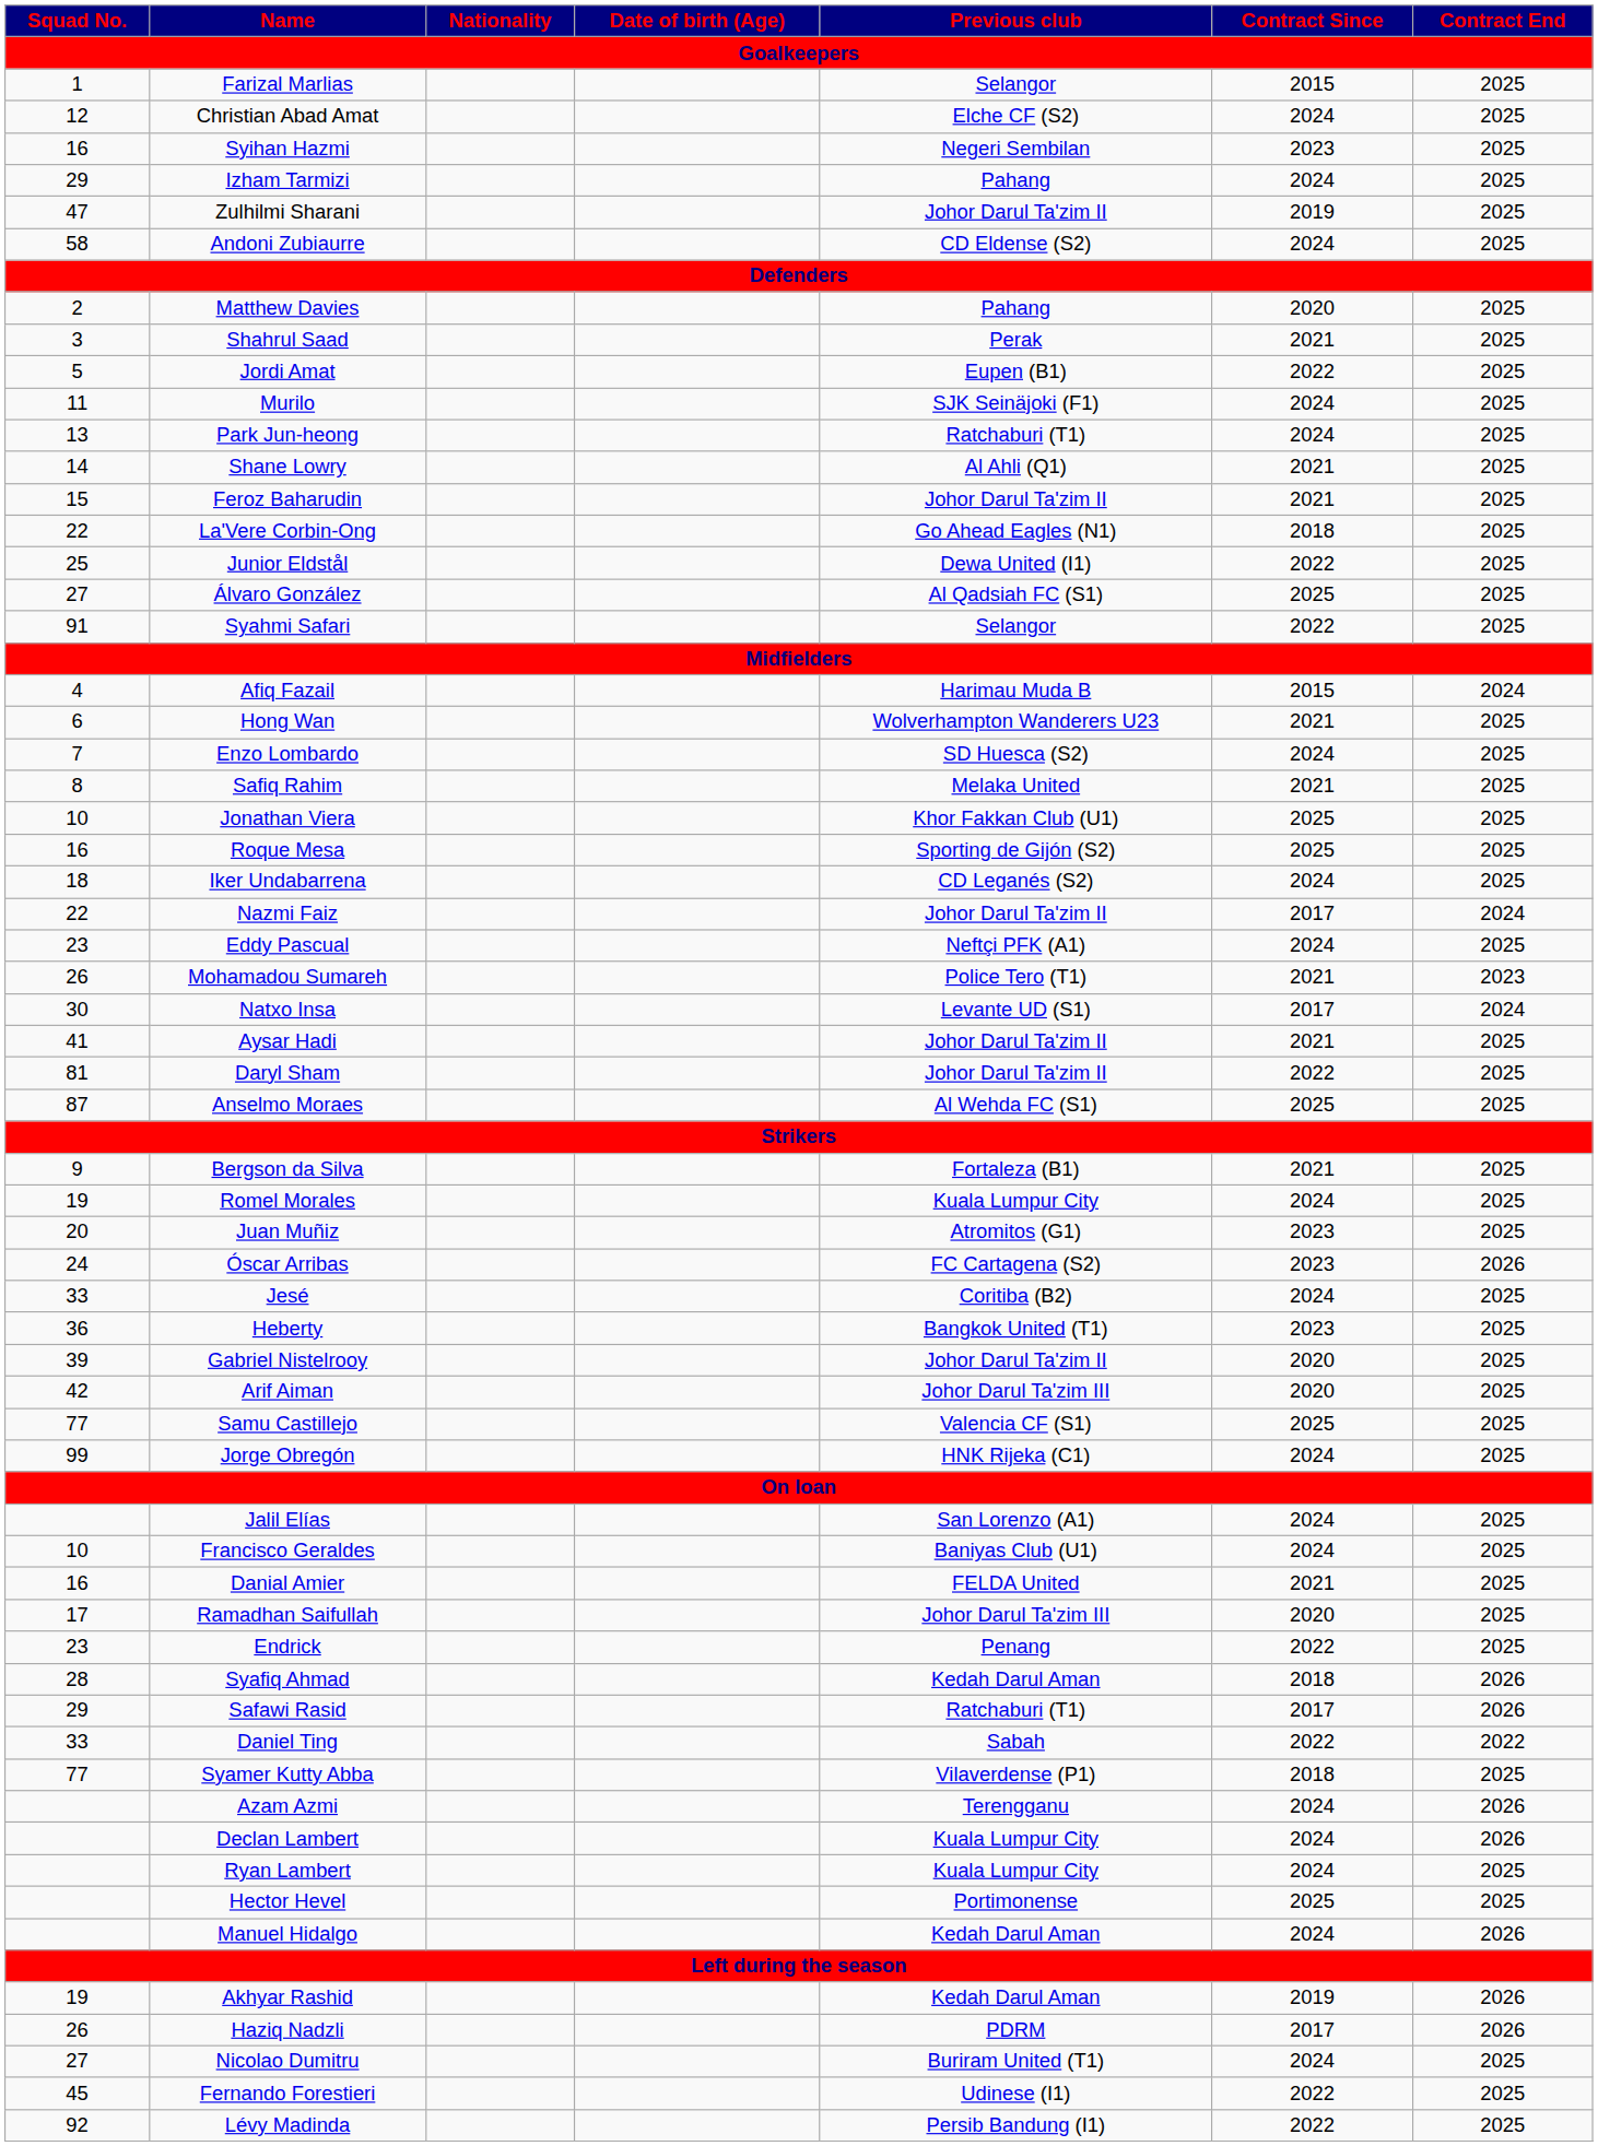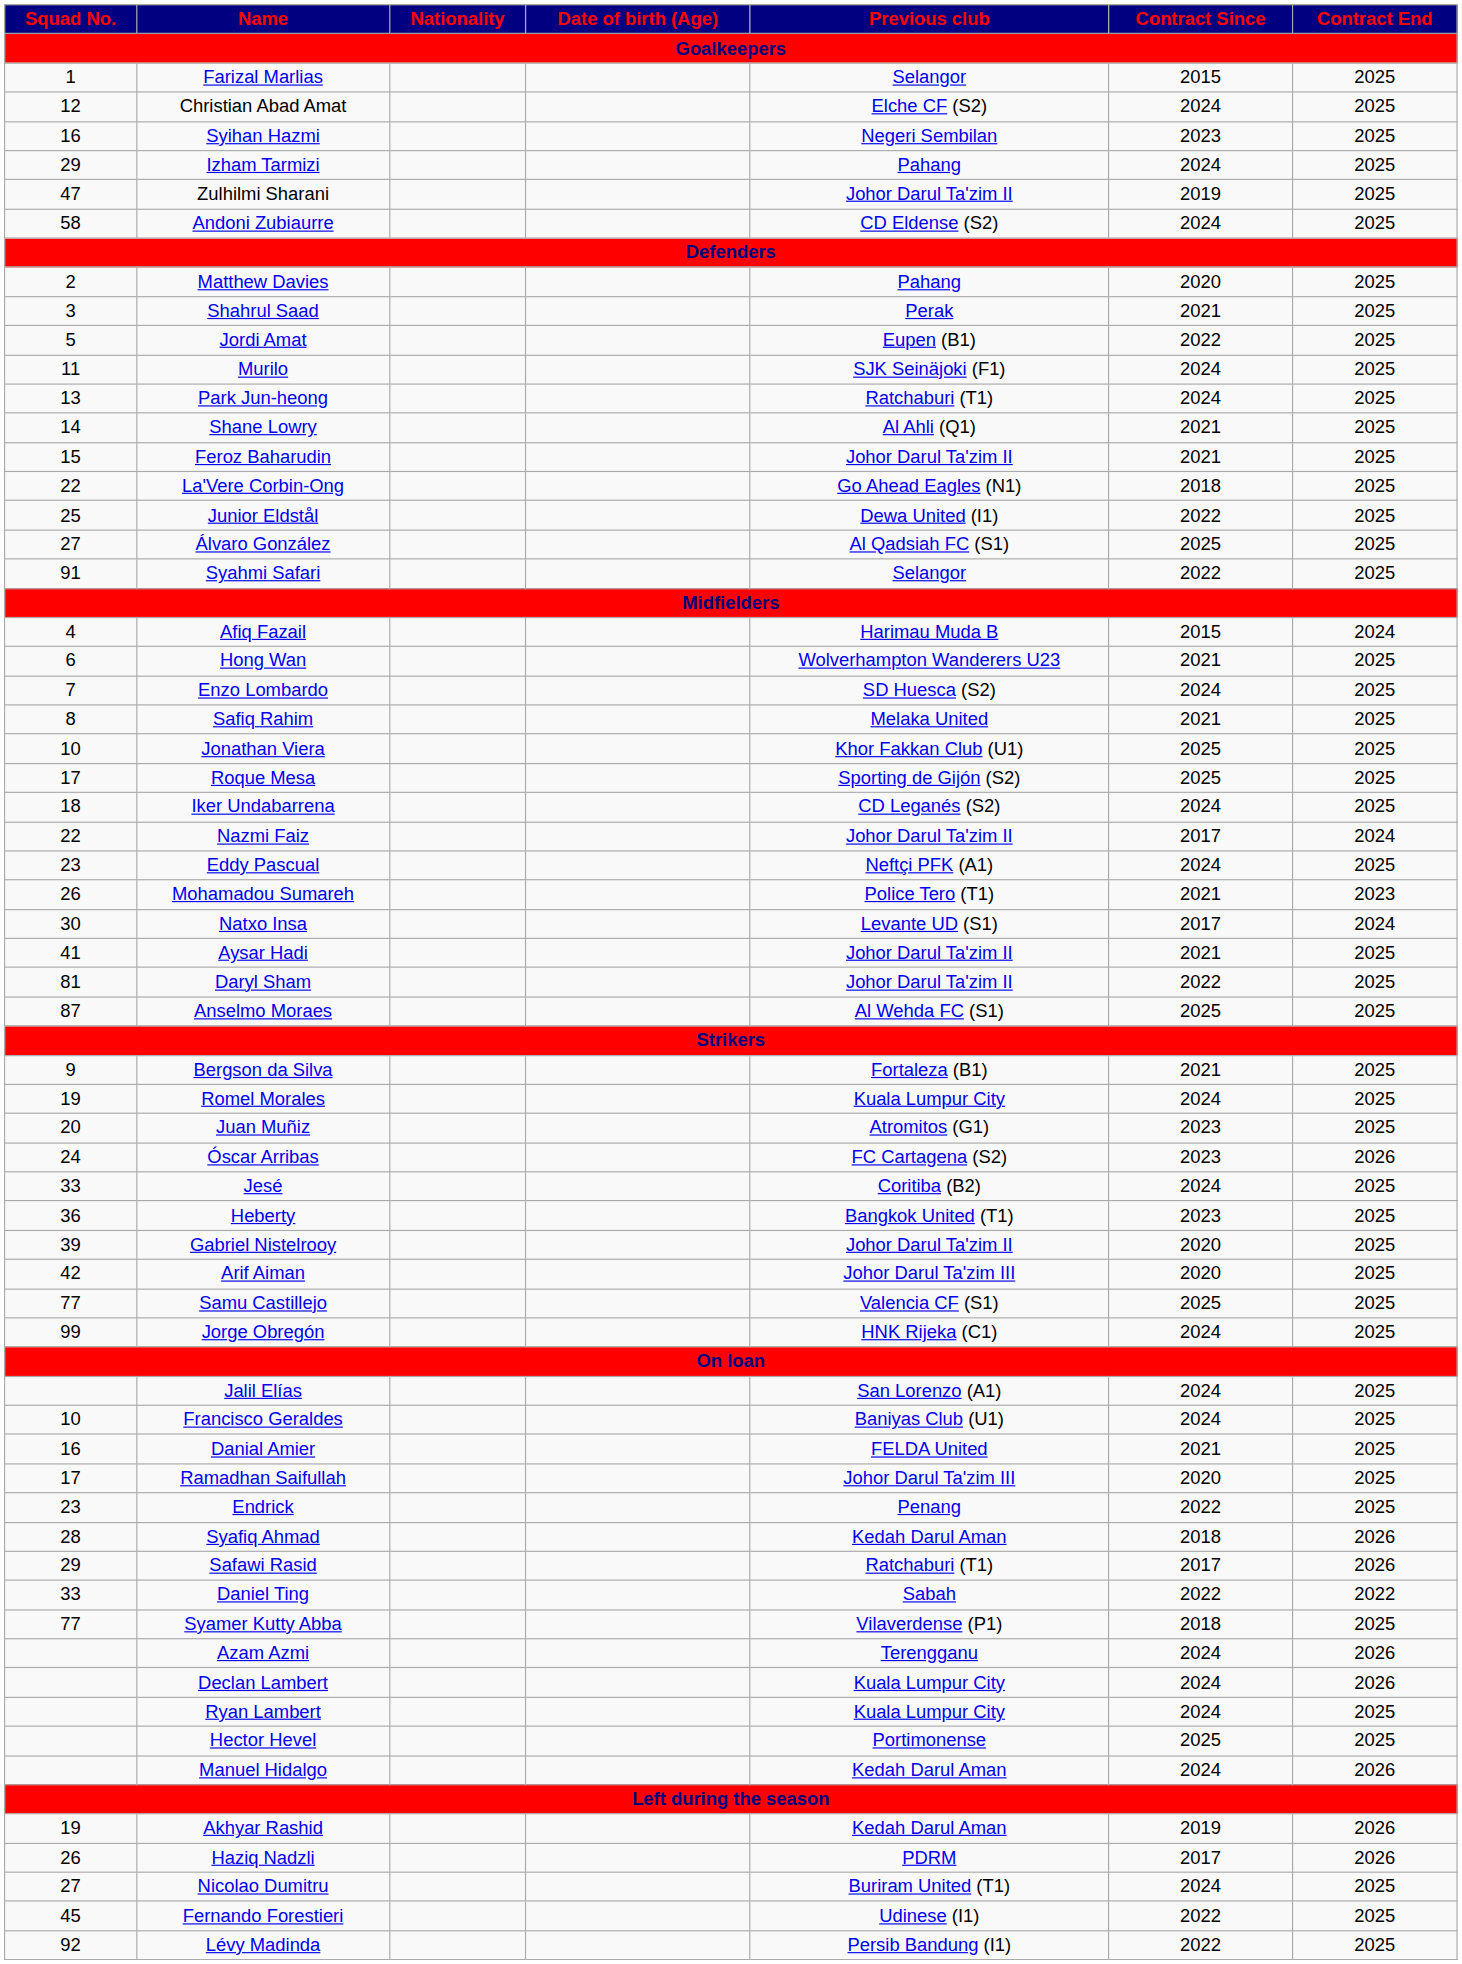Roque Mesa | Squad No.: 16 -> 17
